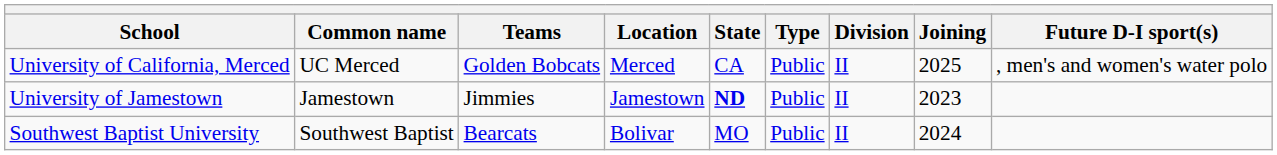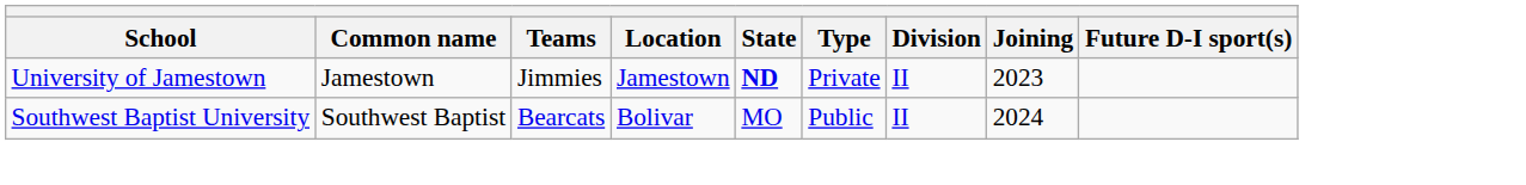- row: University of California, Merced | UC Merced | Golden Bobcats | Merced | CA | Public | II | 2025 | , men's and women's water polo
University of Jamestown | Type: Public -> Private
